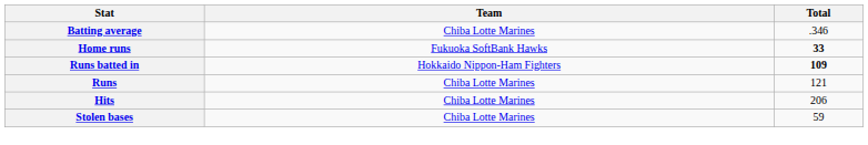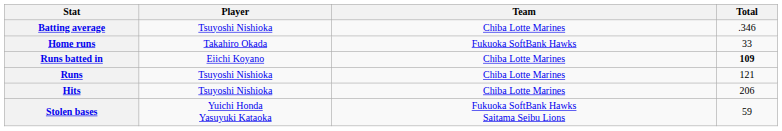+ column: Player | Tsuyoshi Nishioka | Takahiro Okada | Eiichi Koyano | Tsuyoshi Nishioka | Tsuyoshi Nishioka | Yuichi Honda Yasuyuki Kataoka
Home runs | Total: bold -> normal
Runs batted in | Team: Hokkaido Nippon-Ham Fighters -> Chiba Lotte Marines
Stolen bases | Team: Chiba Lotte Marines -> Fukuoka SoftBank Hawks Saitama Seibu Lions
